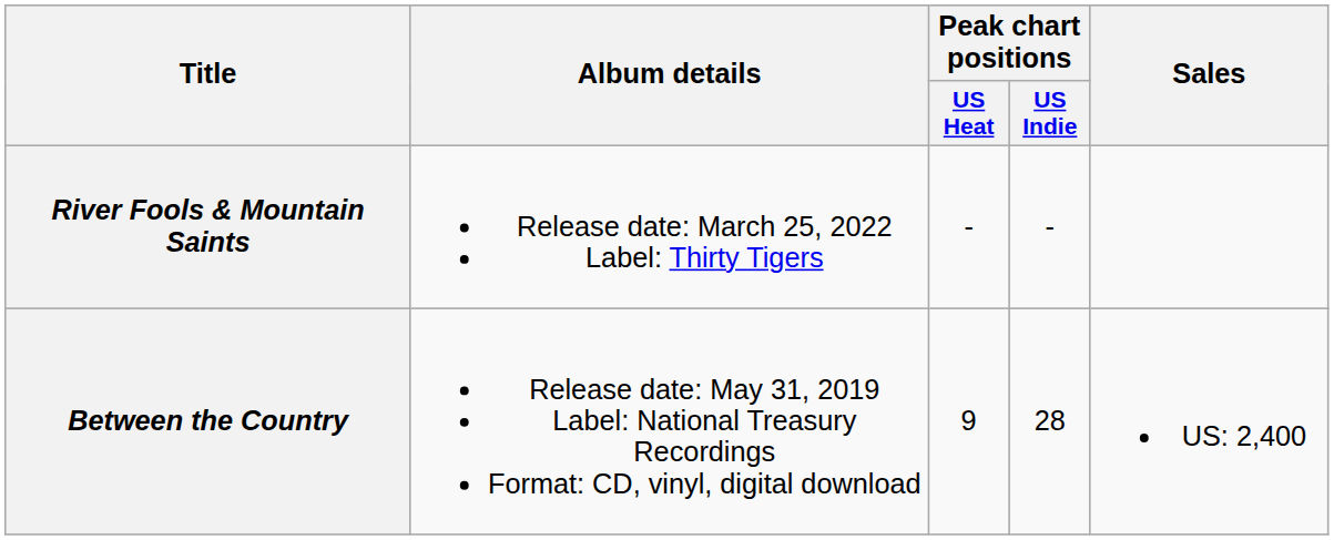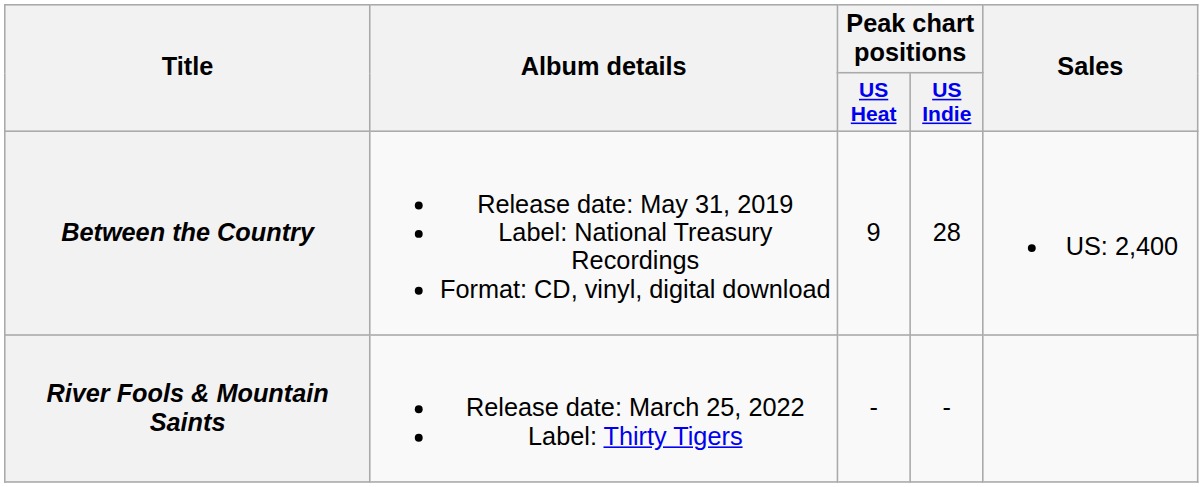rows swapped: Between the Country <-> River Fools & Mountain Saints
